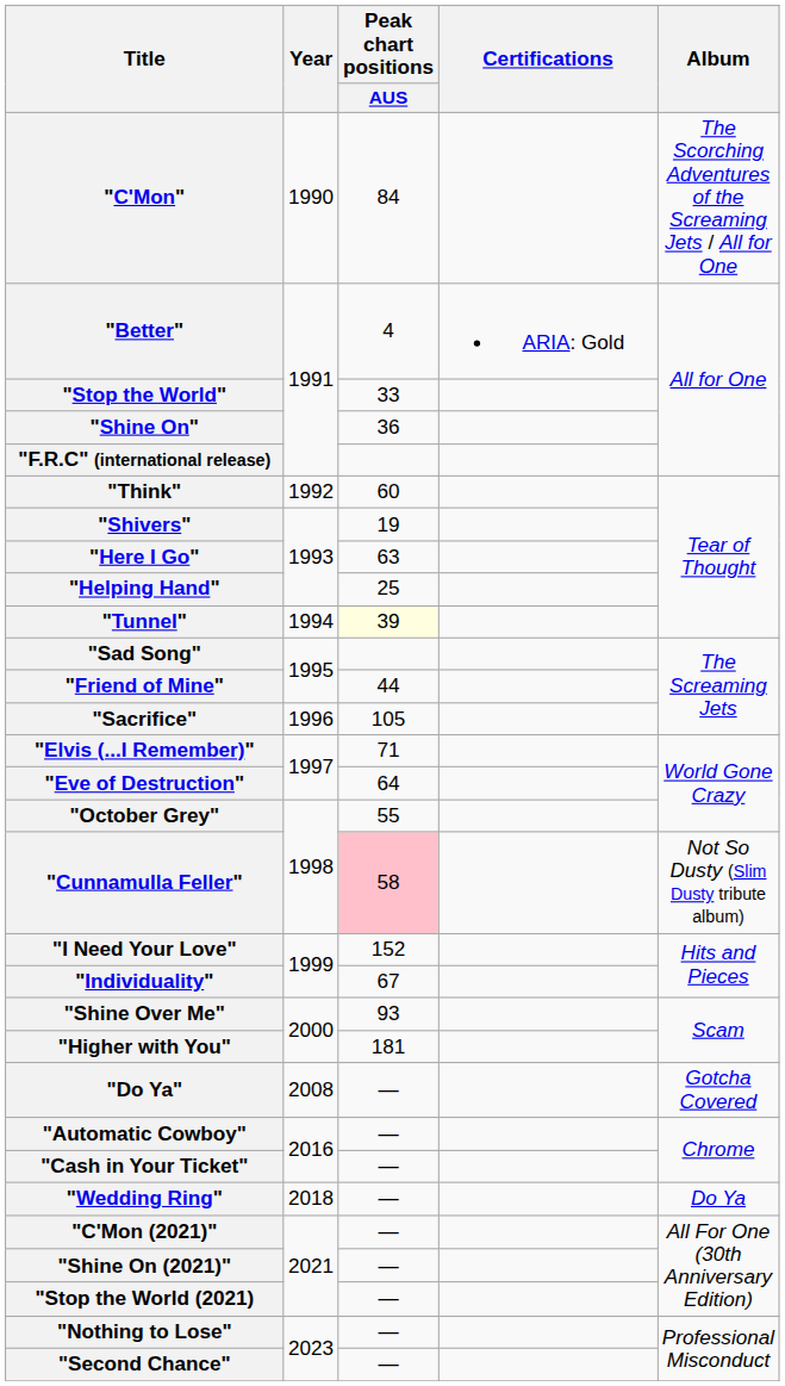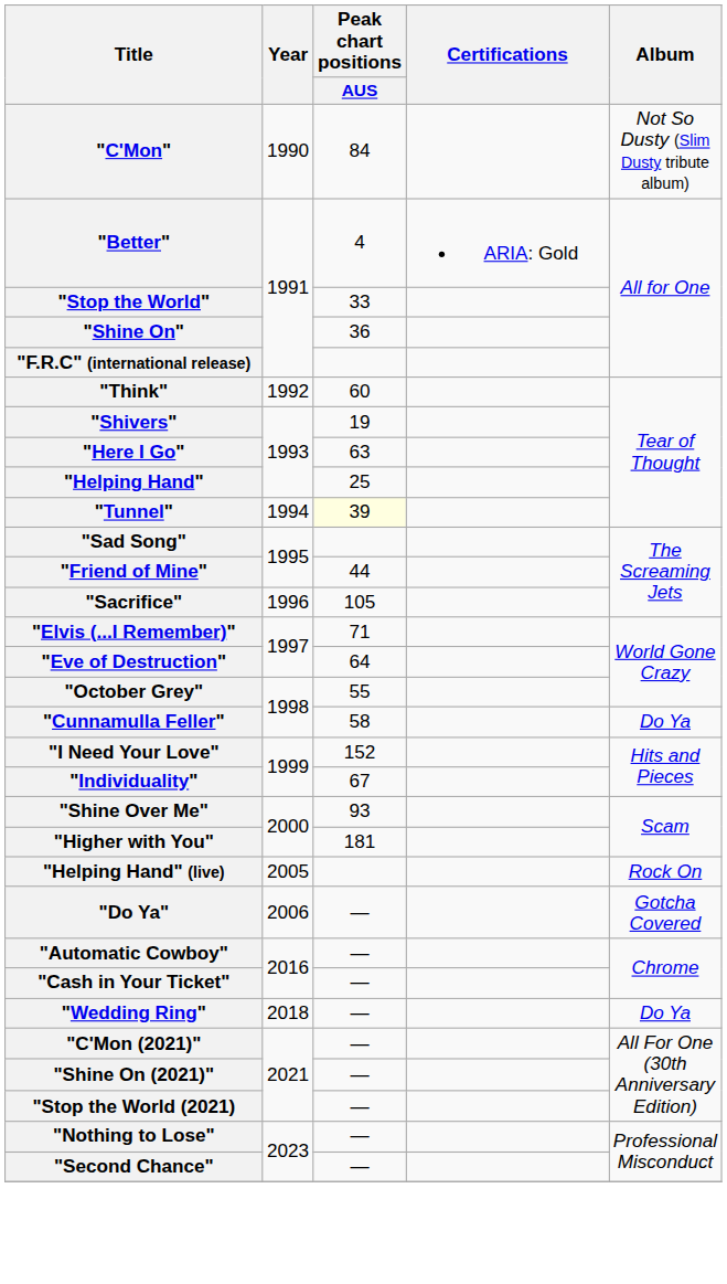"C'Mon" | Album: The Scorching Adventures of the Screaming Jets / All for One -> Not So Dusty (Slim Dusty tribute album)
"Cunnamulla Feller" | Peak chart positions / AUS: pink background -> no background
"Cunnamulla Feller" | Album: Not So Dusty (Slim Dusty tribute album) -> Do Ya
+ row: "Helping Hand" (live) | 2005 | Rock On
"Do Ya" | Year: 2008 -> 2006
